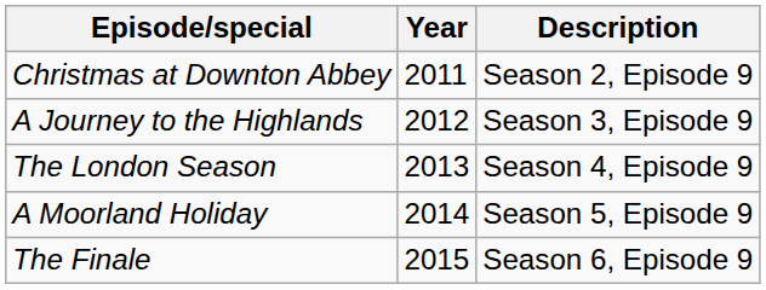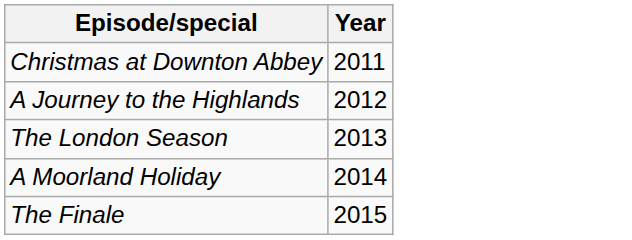- column: Description | Season 2, Episode 9 | Season 3, Episode 9 | Season 4, Episode 9 | Season 5, Episode 9 | Season 6, Episode 9
